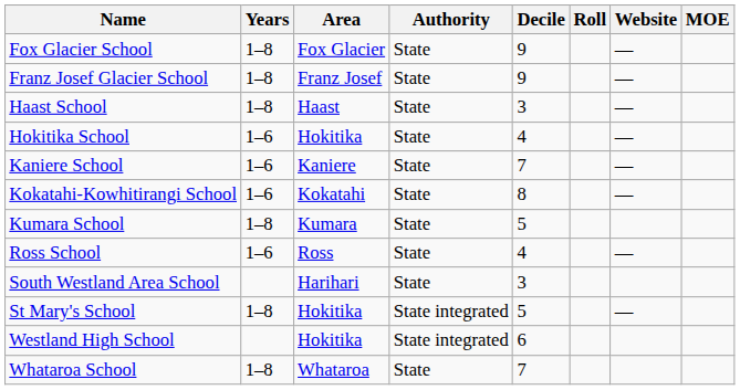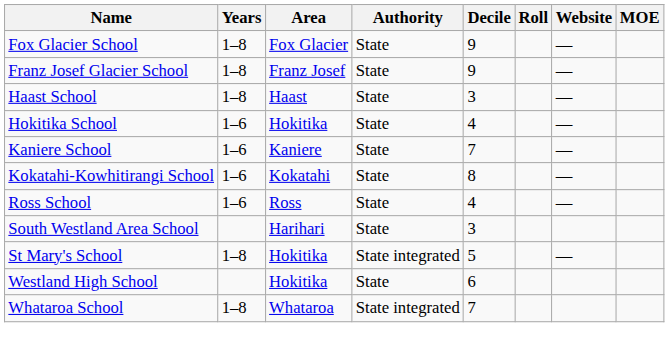- row: Kumara School | 1–8 | Kumara | State | 5
Westland High School | Authority: State integrated -> State
Whataroa School | Authority: State -> State integrated
